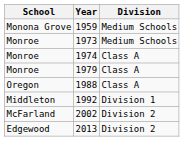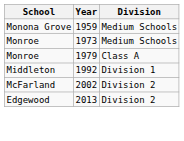- row: Monroe | 1974 | Class A
- row: Oregon | 1988 | Class A
